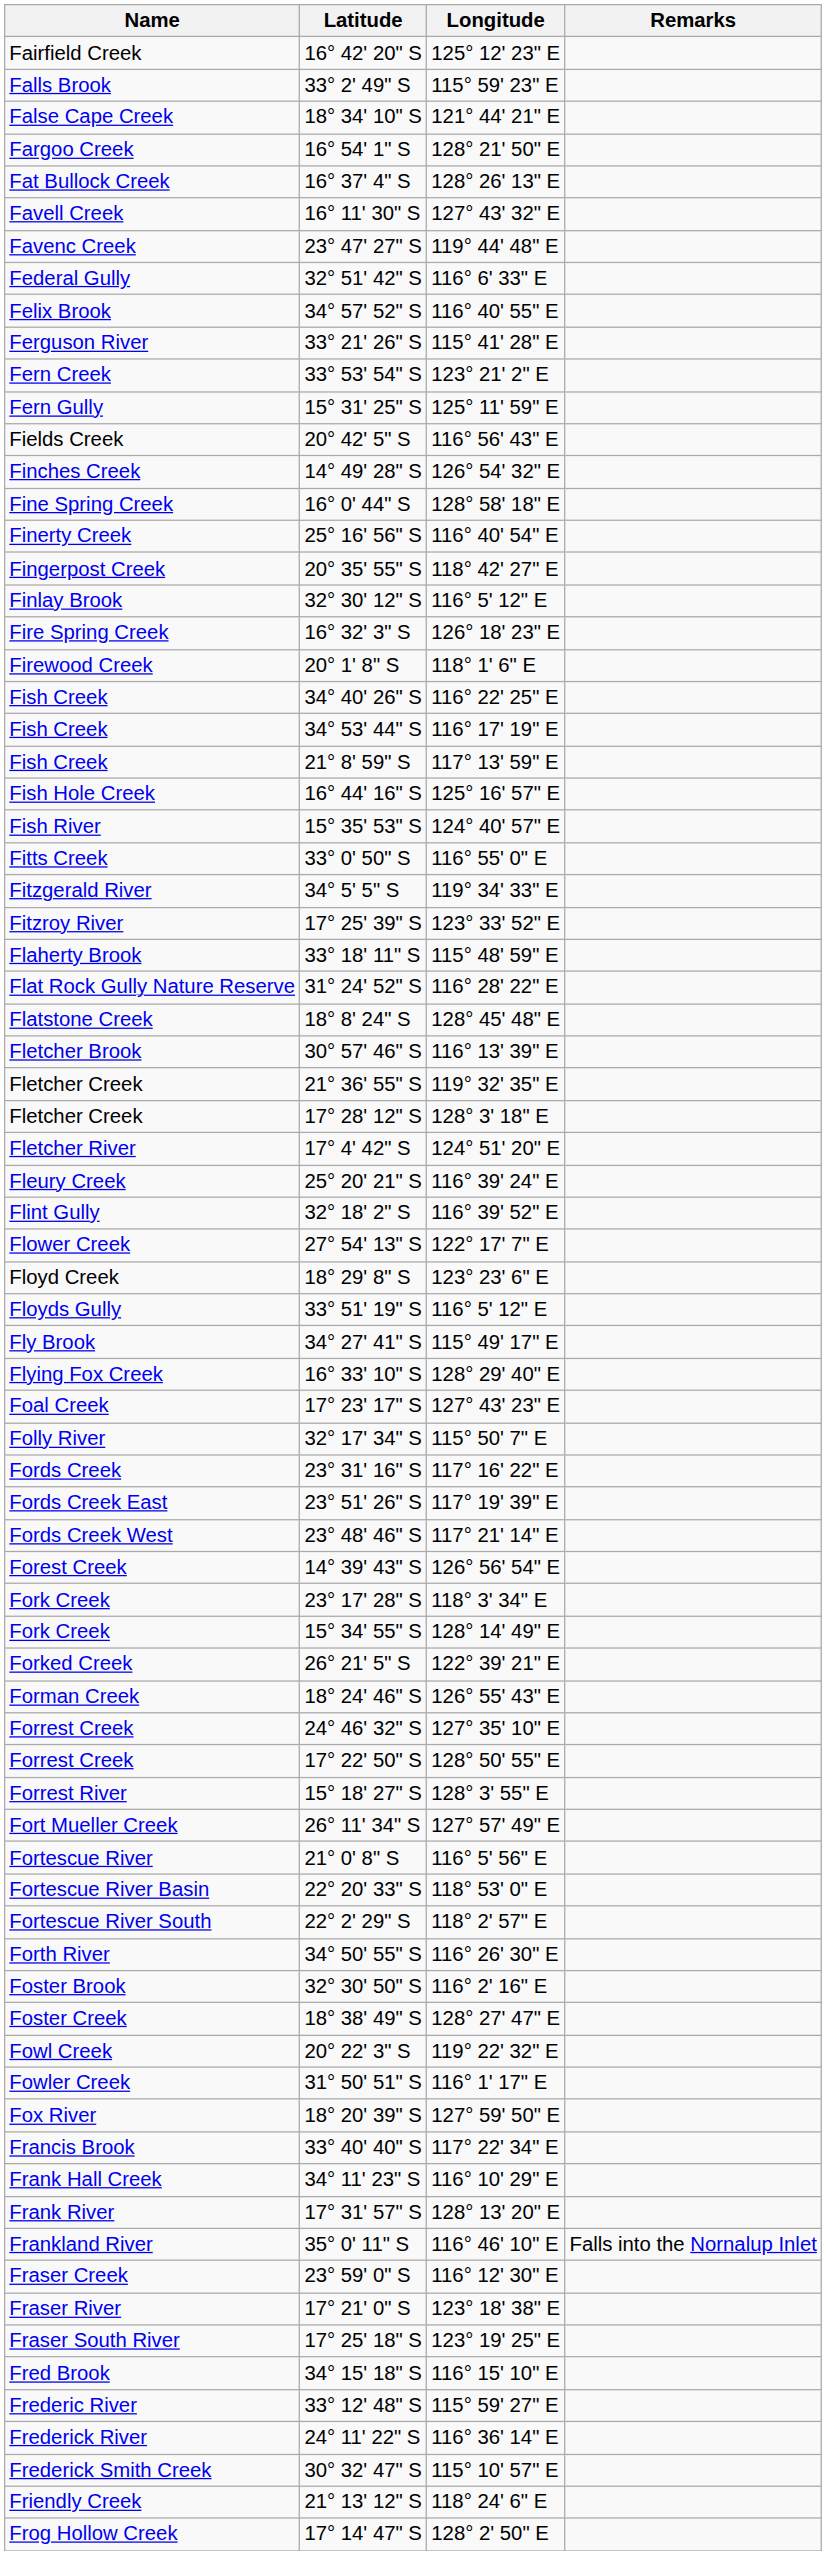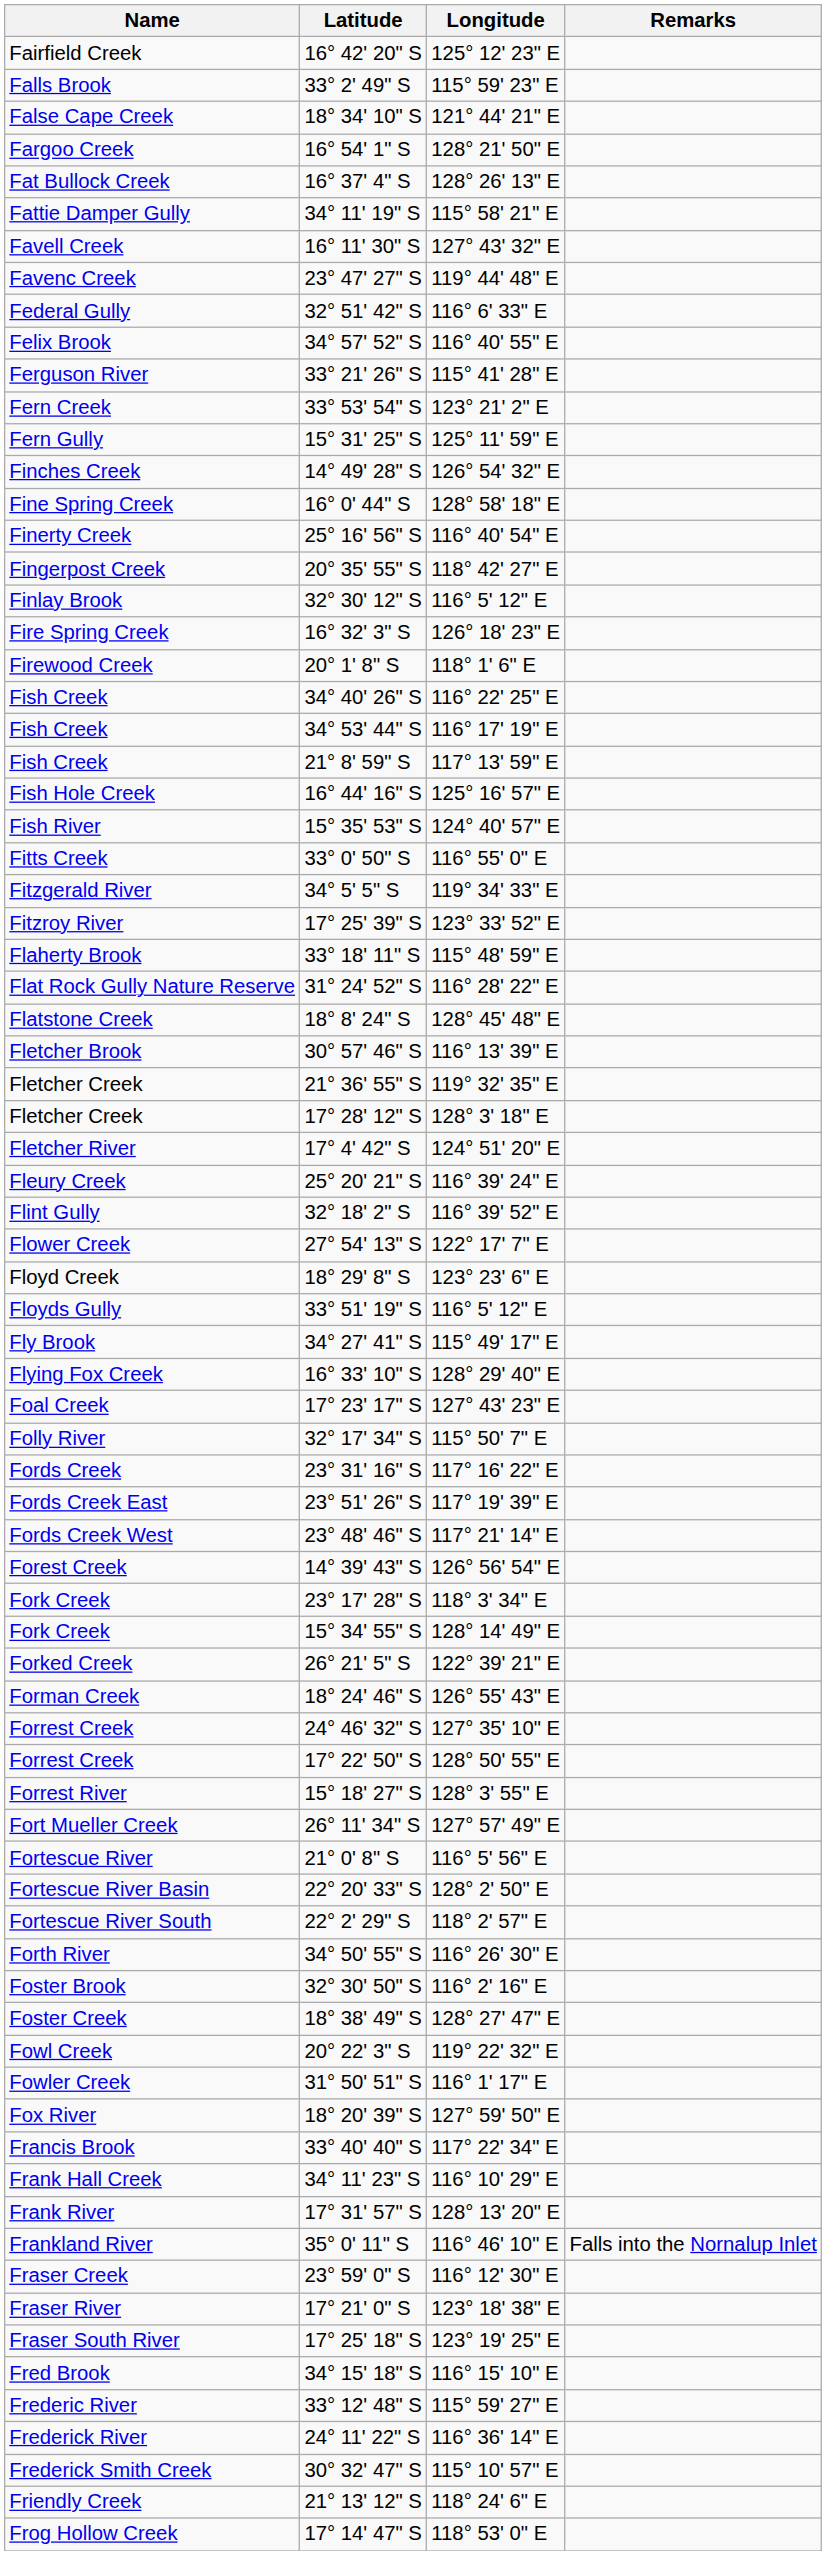+ row: Fattie Damper Gully | 34° 11' 19" S | 115° 58' 21" E
- row: Fields Creek | 20° 42' 5" S | 116° 56' 43" E
Fortescue River Basin | Longitude: 118° 53' 0" E -> 128° 2' 50" E
Frog Hollow Creek | Longitude: 128° 2' 50" E -> 118° 53' 0" E
